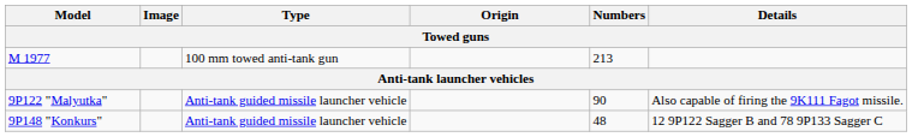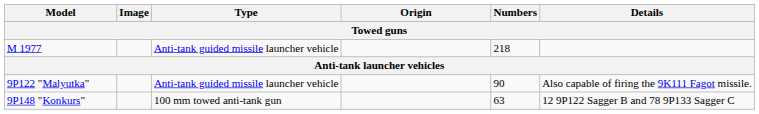M 1977 | Type: 100 mm towed anti-tank gun -> Anti-tank guided missile launcher vehicle
M 1977 | Numbers: 213 -> 218
9P148 "Konkurs" | Type: Anti-tank guided missile launcher vehicle -> 100 mm towed anti-tank gun
9P148 "Konkurs" | Numbers: 48 -> 63
